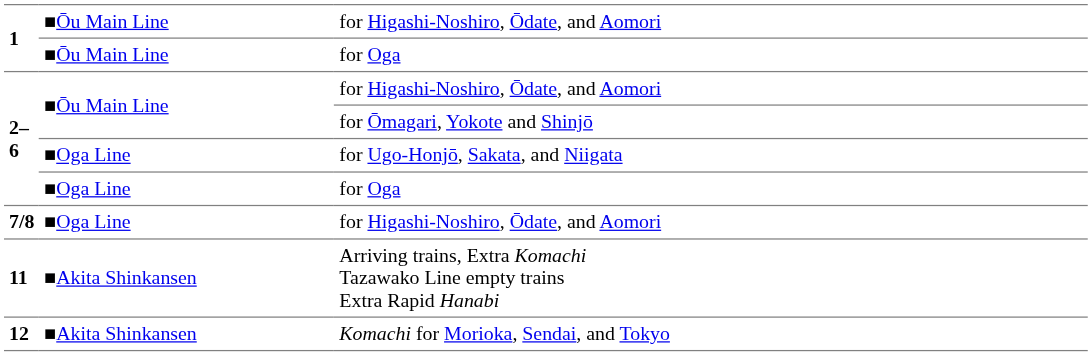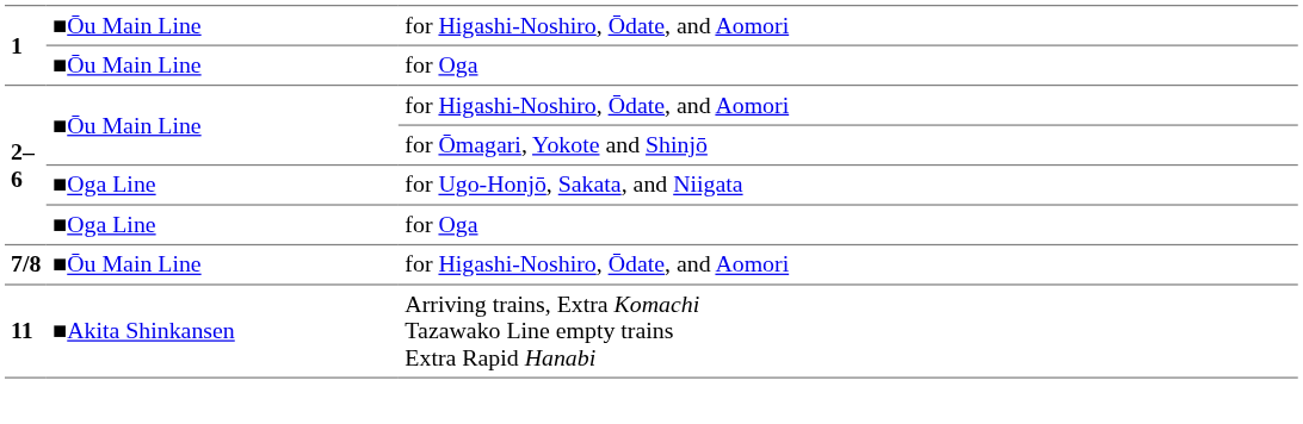7/8 / for Higashi-Noshiro, Ōdate, and Aomori | column 2: ■Oga Line -> ■Ōu Main Line
- row: 12 | ■Akita Shinkansen | Komachi for Morioka, Sendai, and Tokyo
